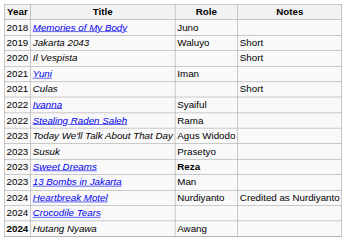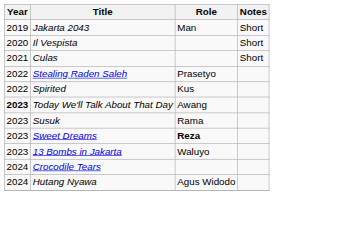- row: 2018 | Memories of My Body | Juno
Jakarta 2043 | Role: Waluyo -> Man
- row: 2021 | Yuni | Iman
- row: 2022 | Ivanna | Syaiful
Stealing Raden Saleh | Role: Rama -> Prasetyo
+ row: 2022 | Spirited | Kus
Today We'll Talk About That Day | Year: normal -> bold
Today We'll Talk About That Day | Role: Agus Widodo -> Awang
Susuk | Role: Prasetyo -> Rama
13 Bombs in Jakarta | Role: Man -> Waluyo
- row: 2024 | Heartbreak Motel | Nurdiyanto | Credited as Nurdiyanto
Hutang Nyawa | Year: bold -> normal
Hutang Nyawa | Role: Awang -> Agus Widodo
